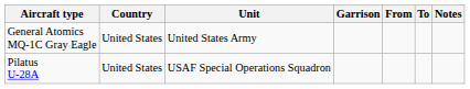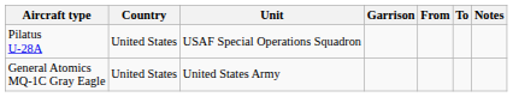rows swapped: General Atomics MQ-1C Gray Eagle <-> Pilatus U-28A
